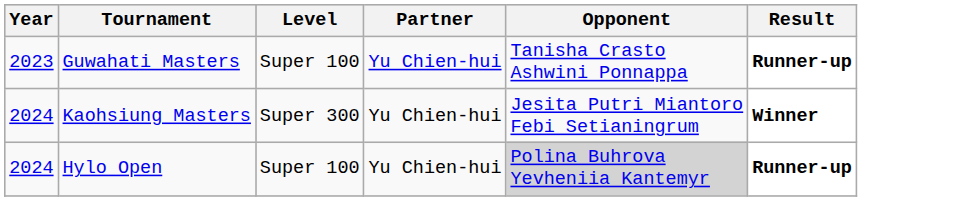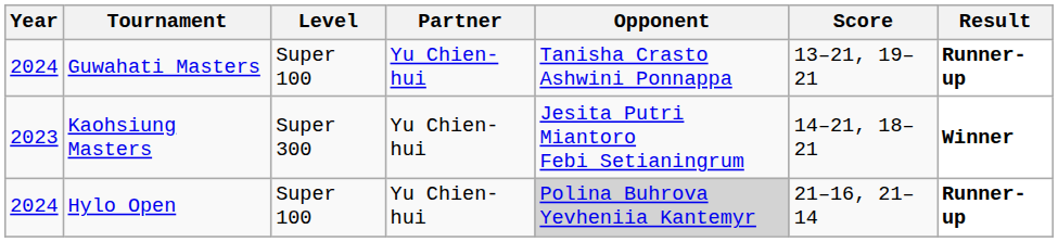+ column: Score | 13–21, 19–21 | 14–21, 18–21 | 21–16, 21–14
Guwahati Masters | Year: 2023 -> 2024
Kaohsiung Masters | Year: 2024 -> 2023
